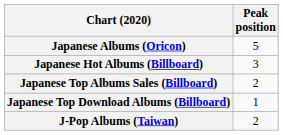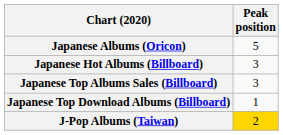Japanese Top Albums Sales (Billboard) | Peak position: 2 -> 3
J-Pop Albums (Taiwan) | Peak position: no background -> gold background
